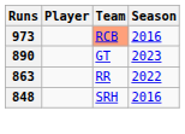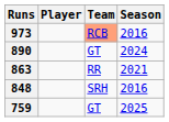890 | Season: 2023 -> 2024
863 | Season: 2022 -> 2021
+ row: 759 | GT | 2025
